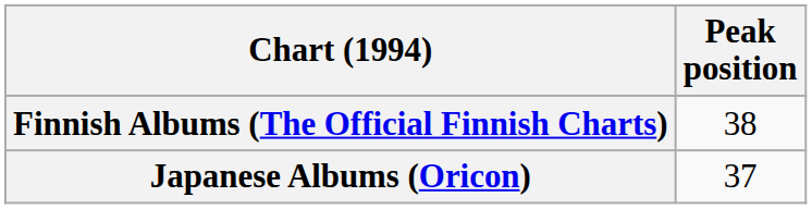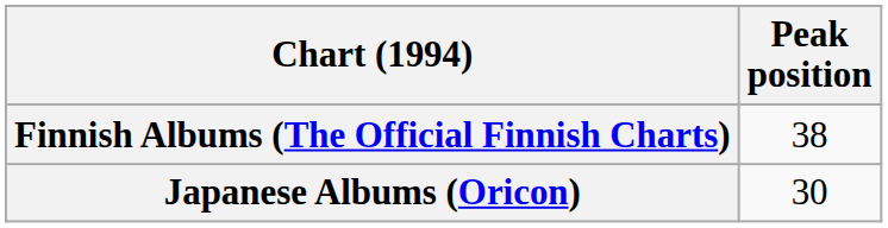Japanese Albums (Oricon) | Peak position: 37 -> 30
